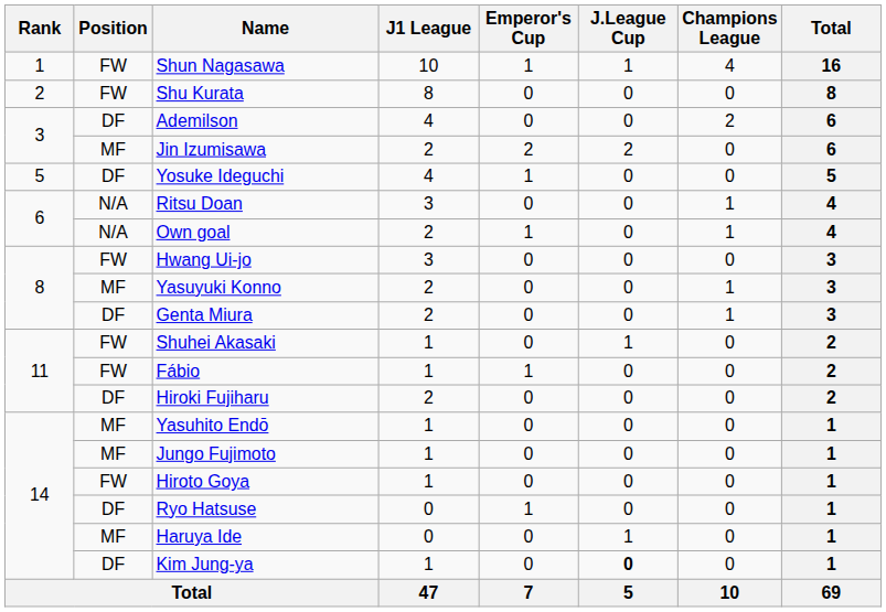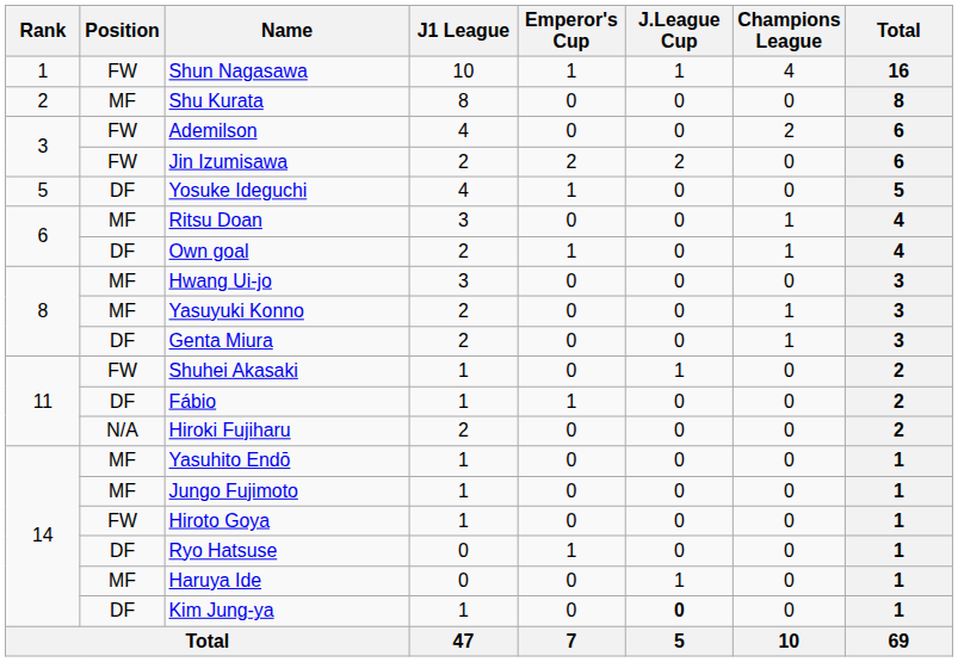Shu Kurata | Position: FW -> MF
Ademilson | Position: DF -> FW
Jin Izumisawa | Position: MF -> FW
Ritsu Doan | Position: N/A -> MF
Own goal | Position: N/A -> DF
Hwang Ui-jo | Position: FW -> MF
Fábio | Position: FW -> DF
Hiroki Fujiharu | Position: DF -> N/A
